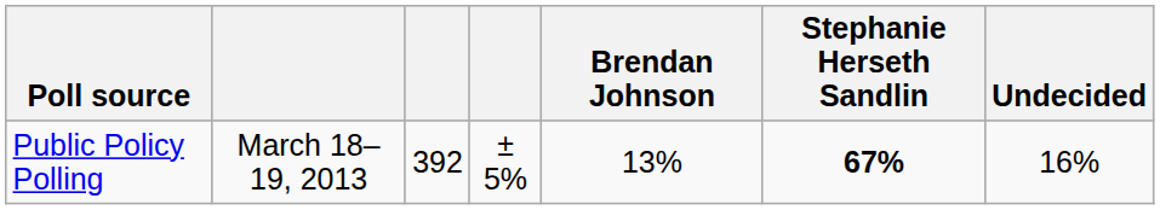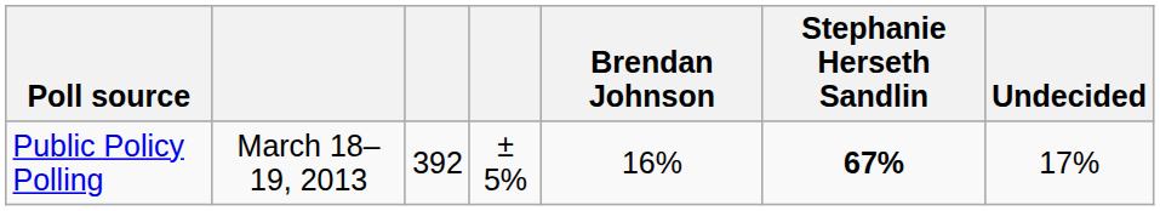Public Policy Polling | Brendan Johnson: 13% -> 16%
Public Policy Polling | Undecided: 16% -> 17%
